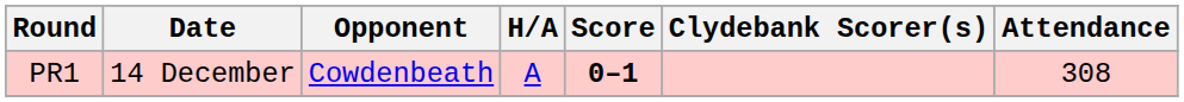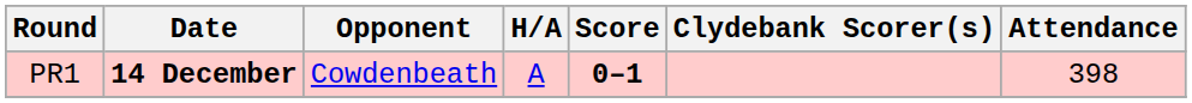PR1 | Date: normal -> bold
PR1 | Attendance: 308 -> 398
